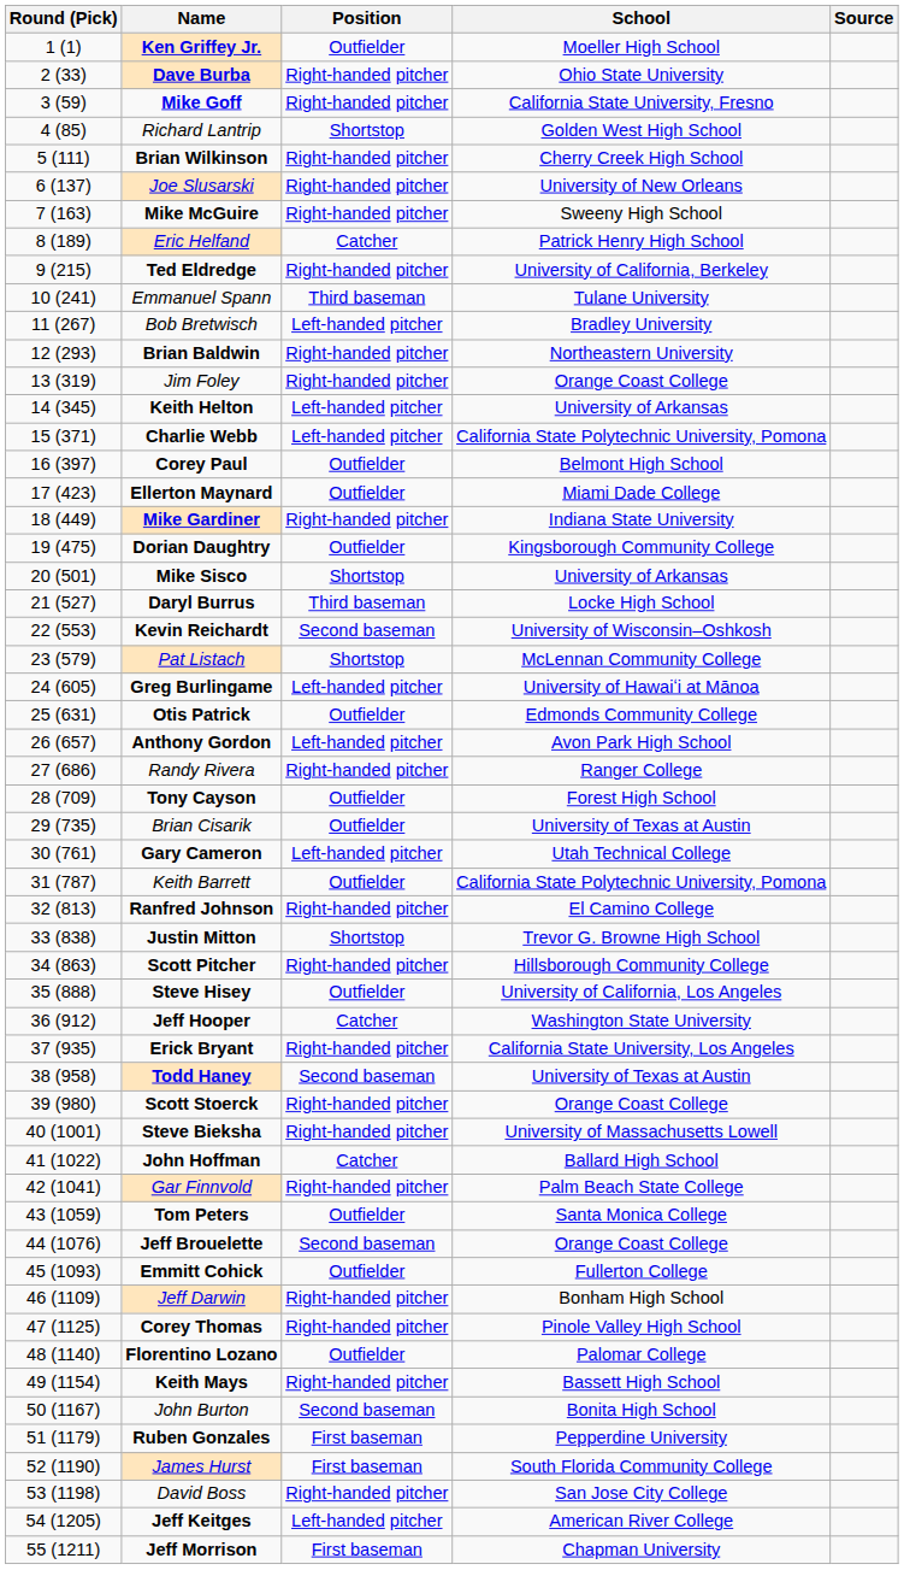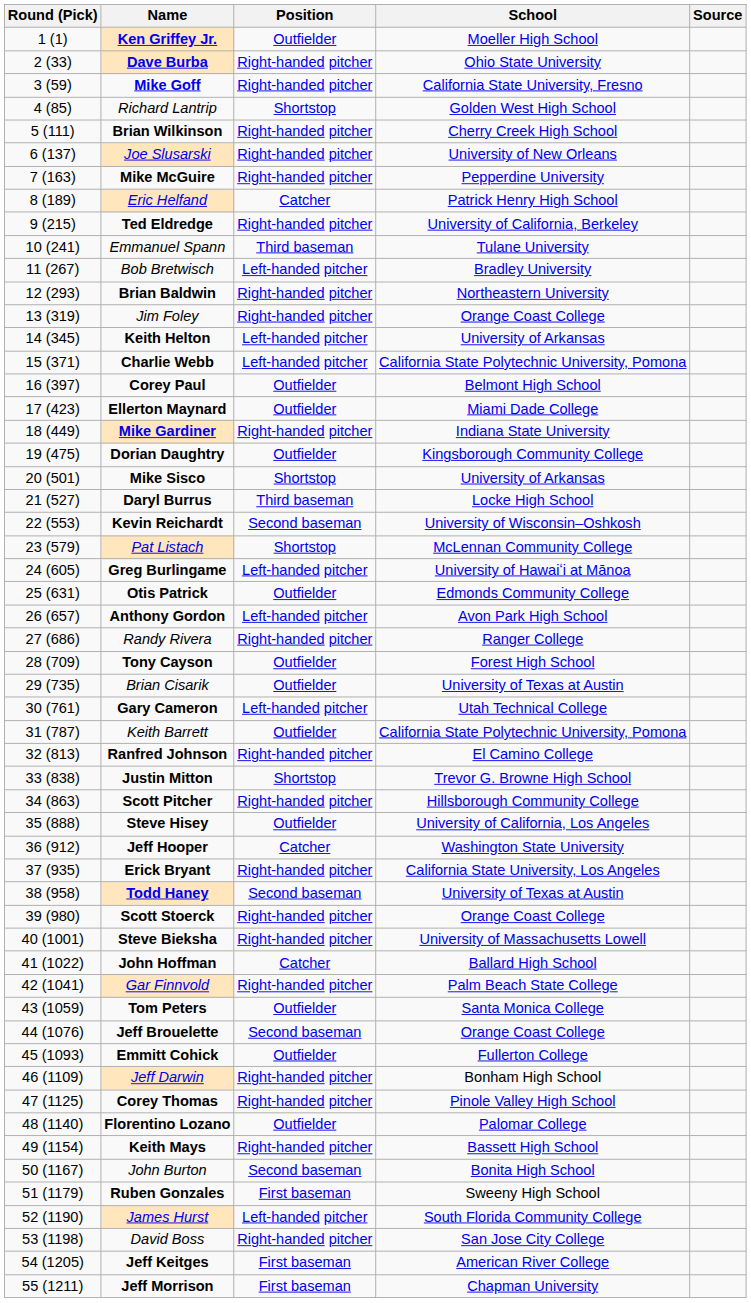Mike McGuire | School: Sweeny High School -> Pepperdine University
Ruben Gonzales | School: Pepperdine University -> Sweeny High School
James Hurst | Position: First baseman -> Left-handed pitcher
Jeff Keitges | Position: Left-handed pitcher -> First baseman
